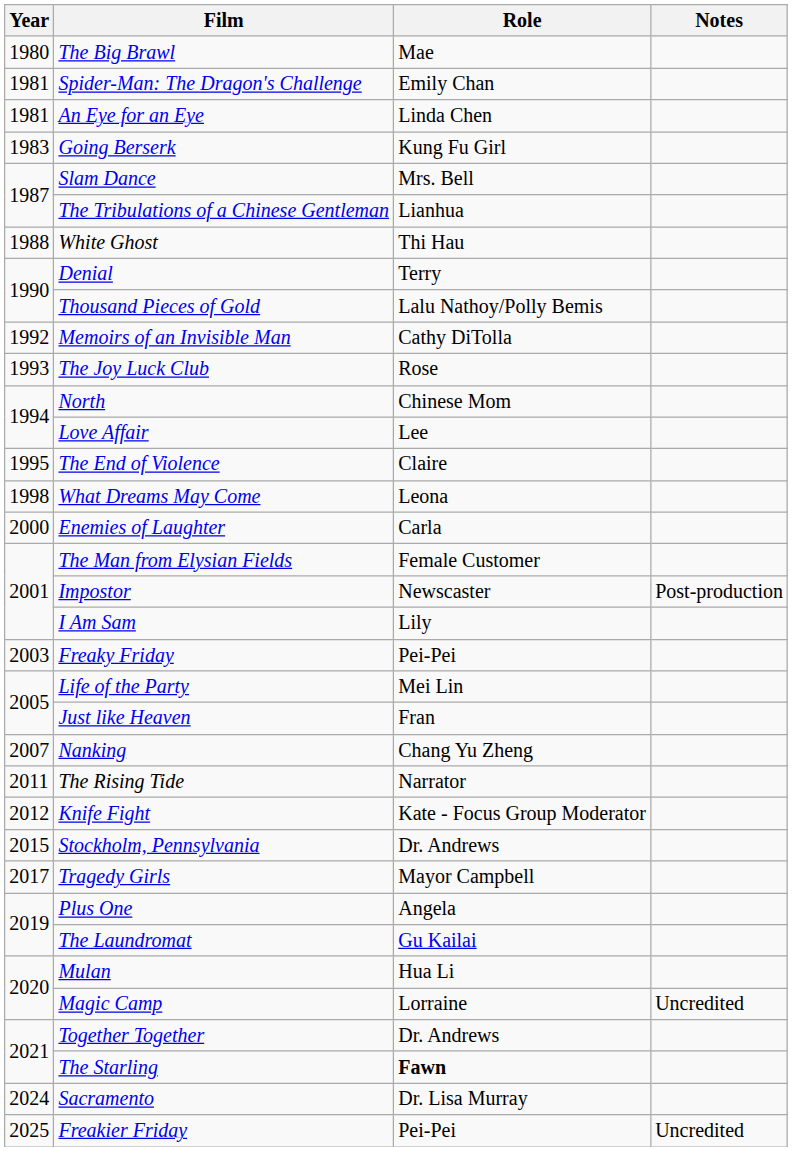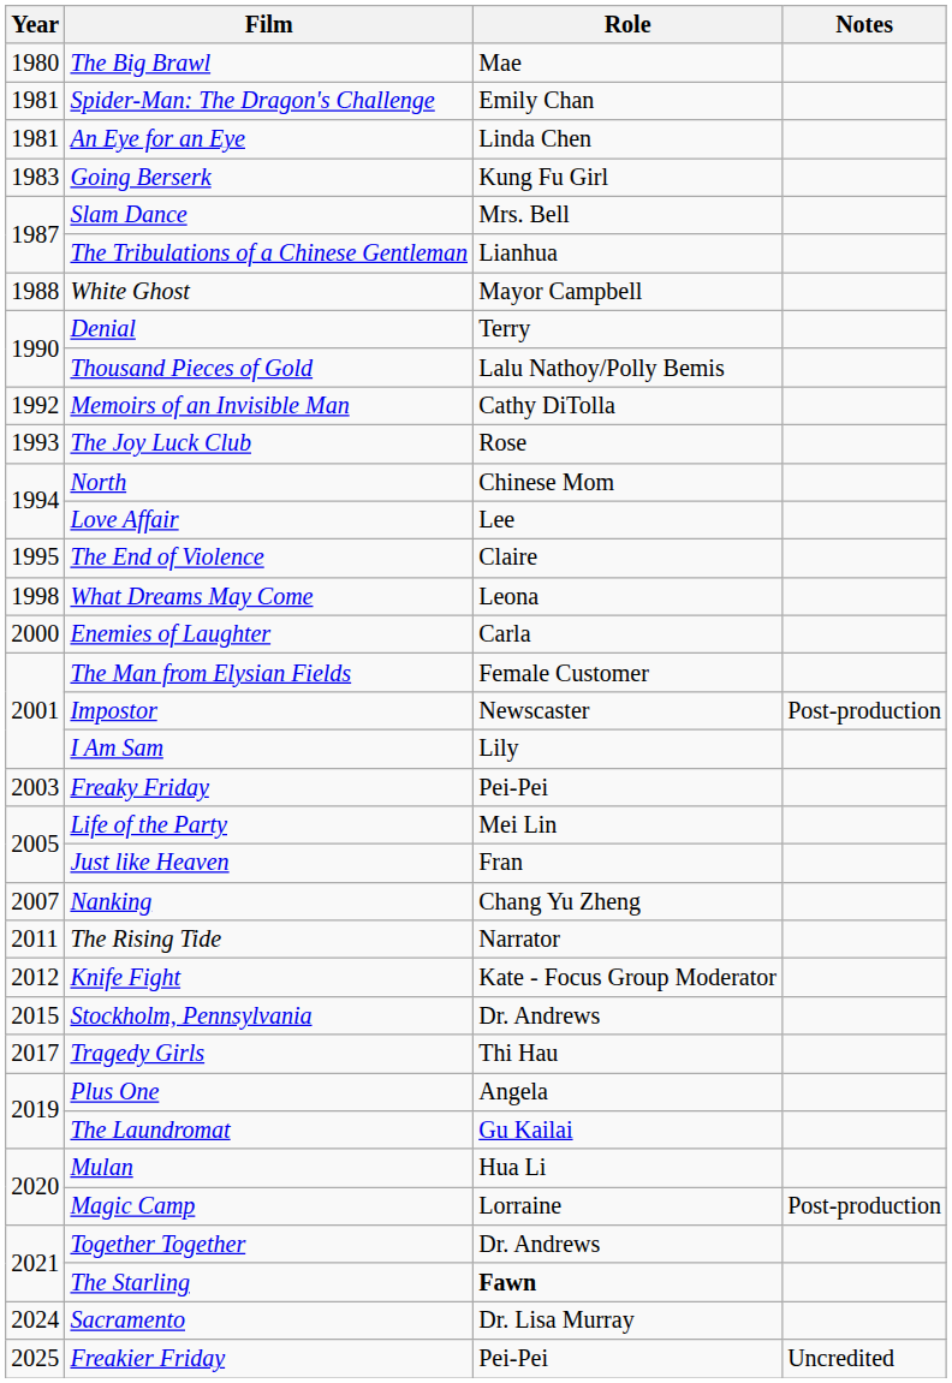White Ghost | Role: Thi Hau -> Mayor Campbell
Tragedy Girls | Role: Mayor Campbell -> Thi Hau
Magic Camp | Notes: Uncredited -> Post-production
